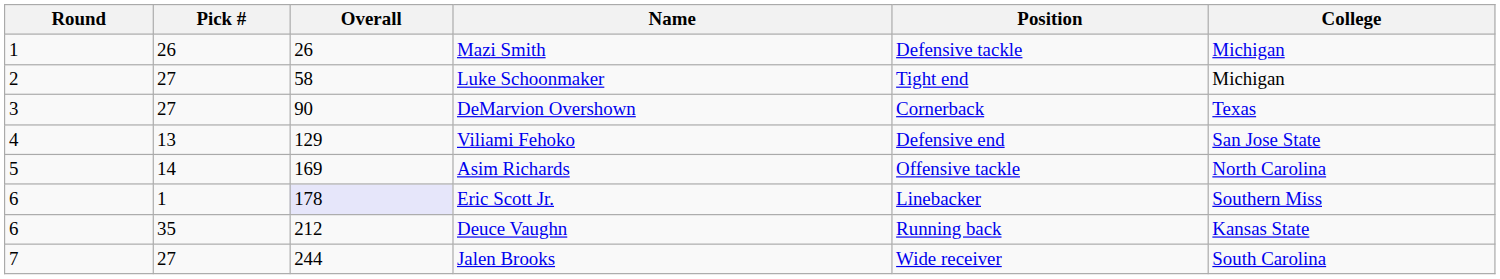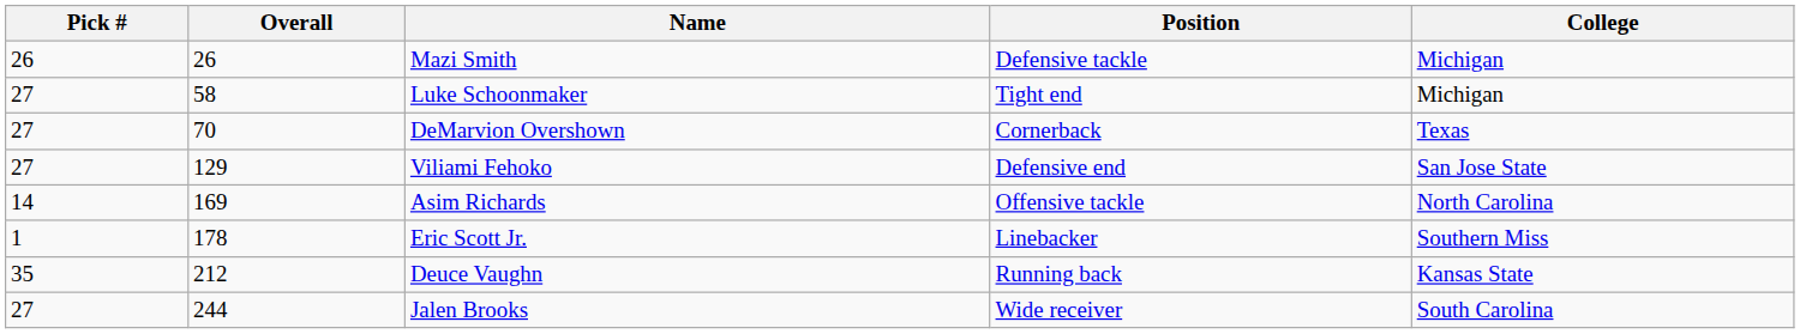- column: Round | 1 | 2 | 3 | 4 | 5 | 6 | 6 | 7
DeMarvion Overshown | Overall: 90 -> 70
Viliami Fehoko | Pick #: 13 -> 27
Eric Scott Jr. | Overall: lavender background -> no background
